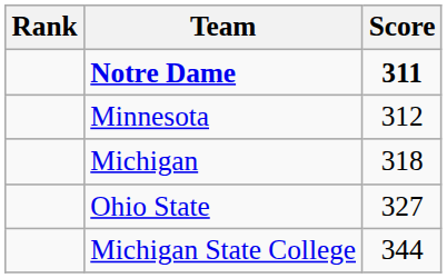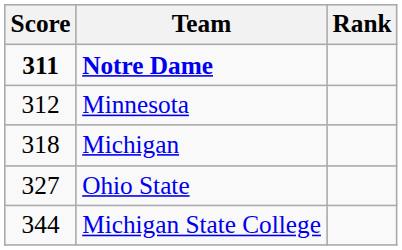columns swapped: Rank <-> Score
